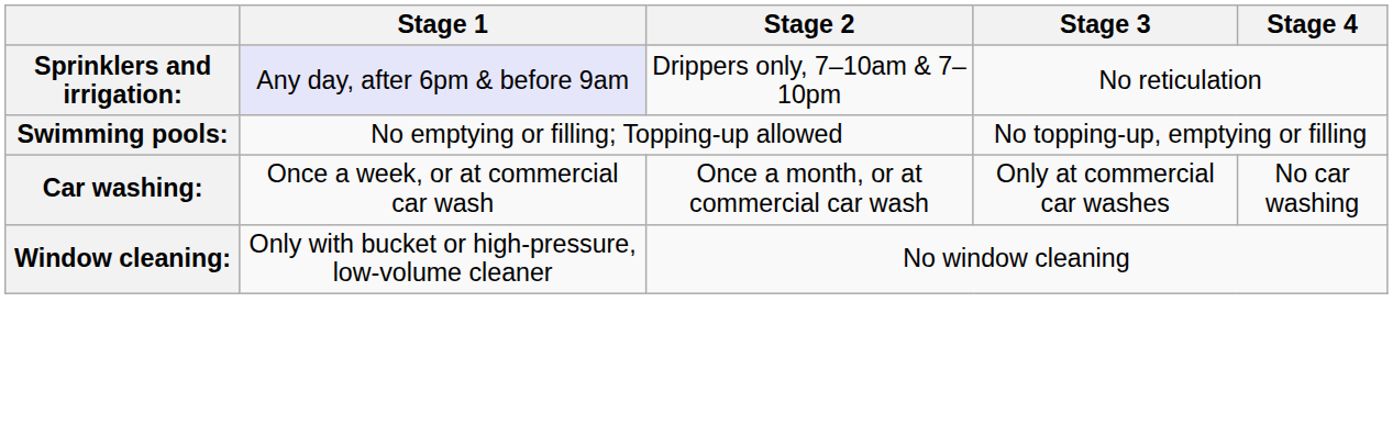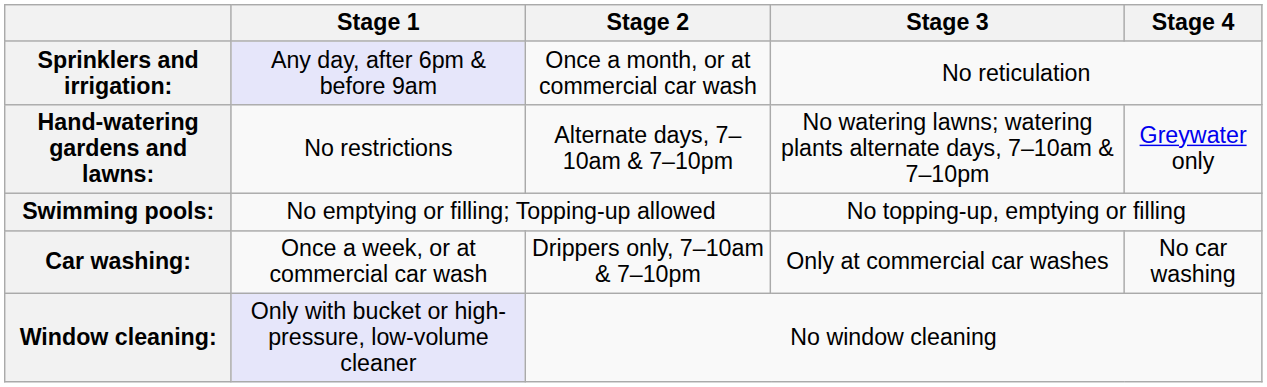Sprinklers and irrigation: | Stage 2: Drippers only, 7–10am & 7–10pm -> Once a month, or at commercial car wash
+ row: Hand-watering gardens and lawns: | No restrictions | Alternate days, 7–10am & 7–10pm | No watering lawns; watering plants alternate days, 7–10am & 7–10pm | Greywater only
Car washing: | Stage 2: Once a month, or at commercial car wash -> Drippers only, 7–10am & 7–10pm
Window cleaning: | Stage 1: no background -> lavender background
